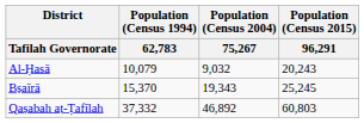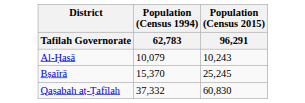- column: Population (Census 2004) | 75,267 | 9,032 | 19,343 | 46,892
Al-Ḥasā | Population (Census 2015) / 96,291: 20,243 -> 10,243
Qaṣabah aṭ-Ṭafīlah | Population (Census 2015) / 96,291: 60,803 -> 60,830
